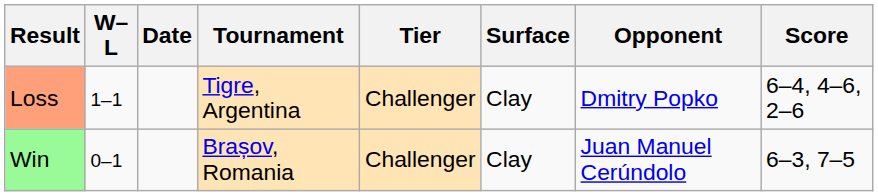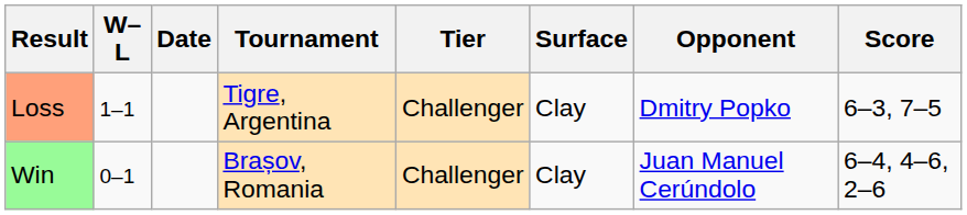Loss | Score: 6–4, 4–6, 2–6 -> 6–3, 7–5
Win | Score: 6–3, 7–5 -> 6–4, 4–6, 2–6
